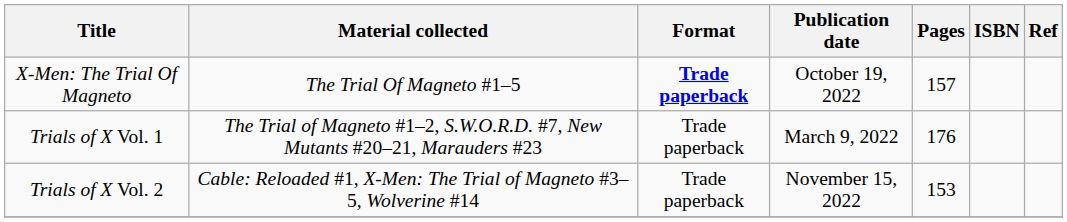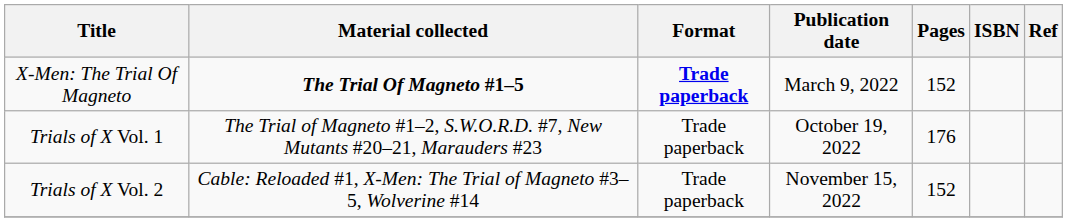X-Men: The Trial Of Magneto | Material collected: normal -> bold
X-Men: The Trial Of Magneto | Publication date: October 19, 2022 -> March 9, 2022
X-Men: The Trial Of Magneto | Pages: 157 -> 152
Trials of X Vol. 1 | Publication date: March 9, 2022 -> October 19, 2022
Trials of X Vol. 2 | Pages: 153 -> 152
